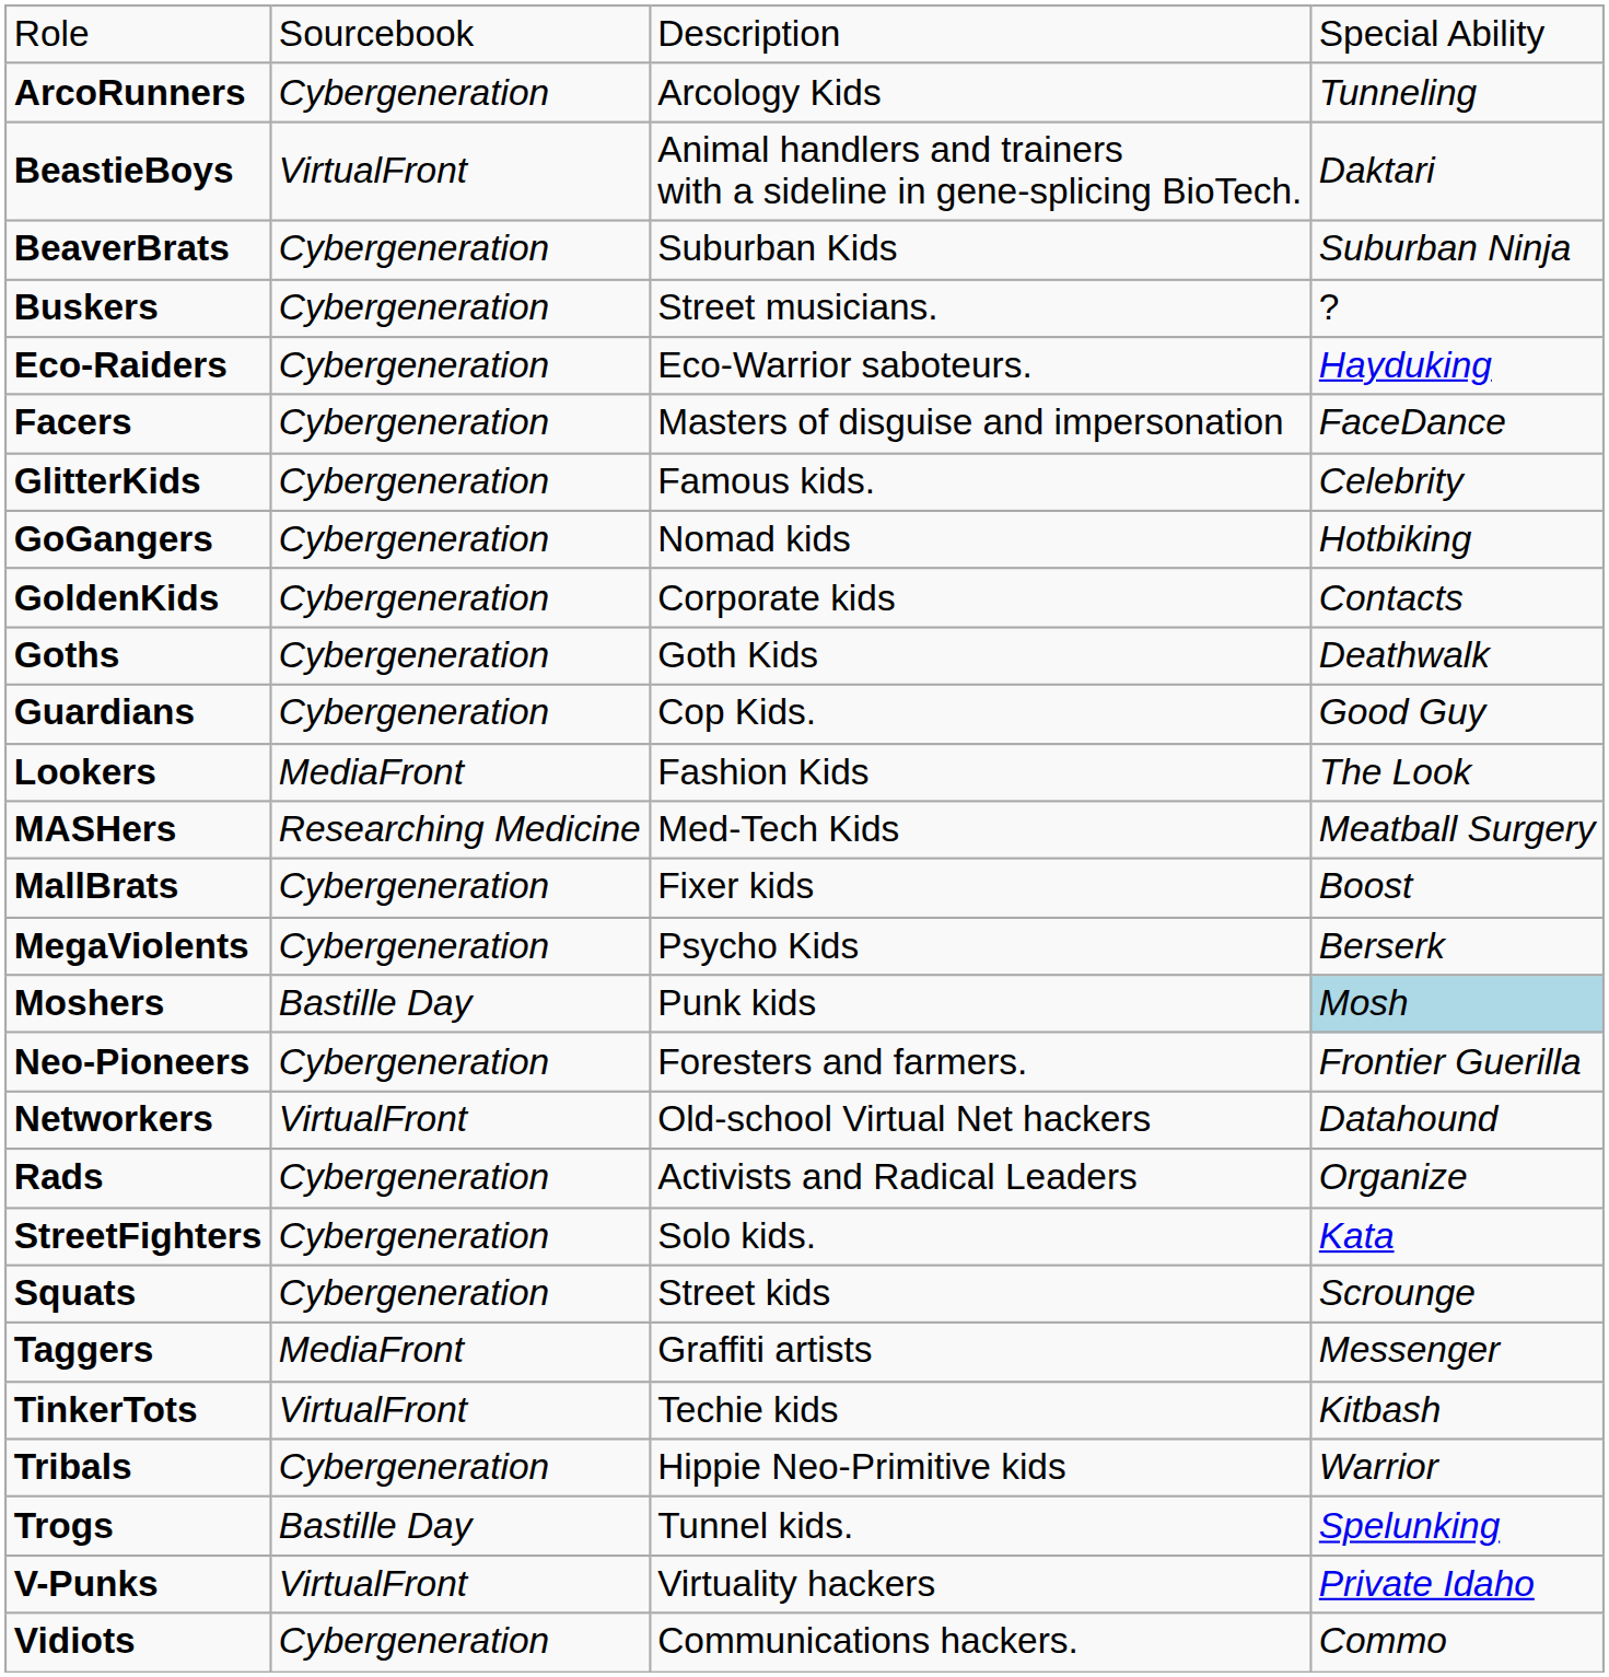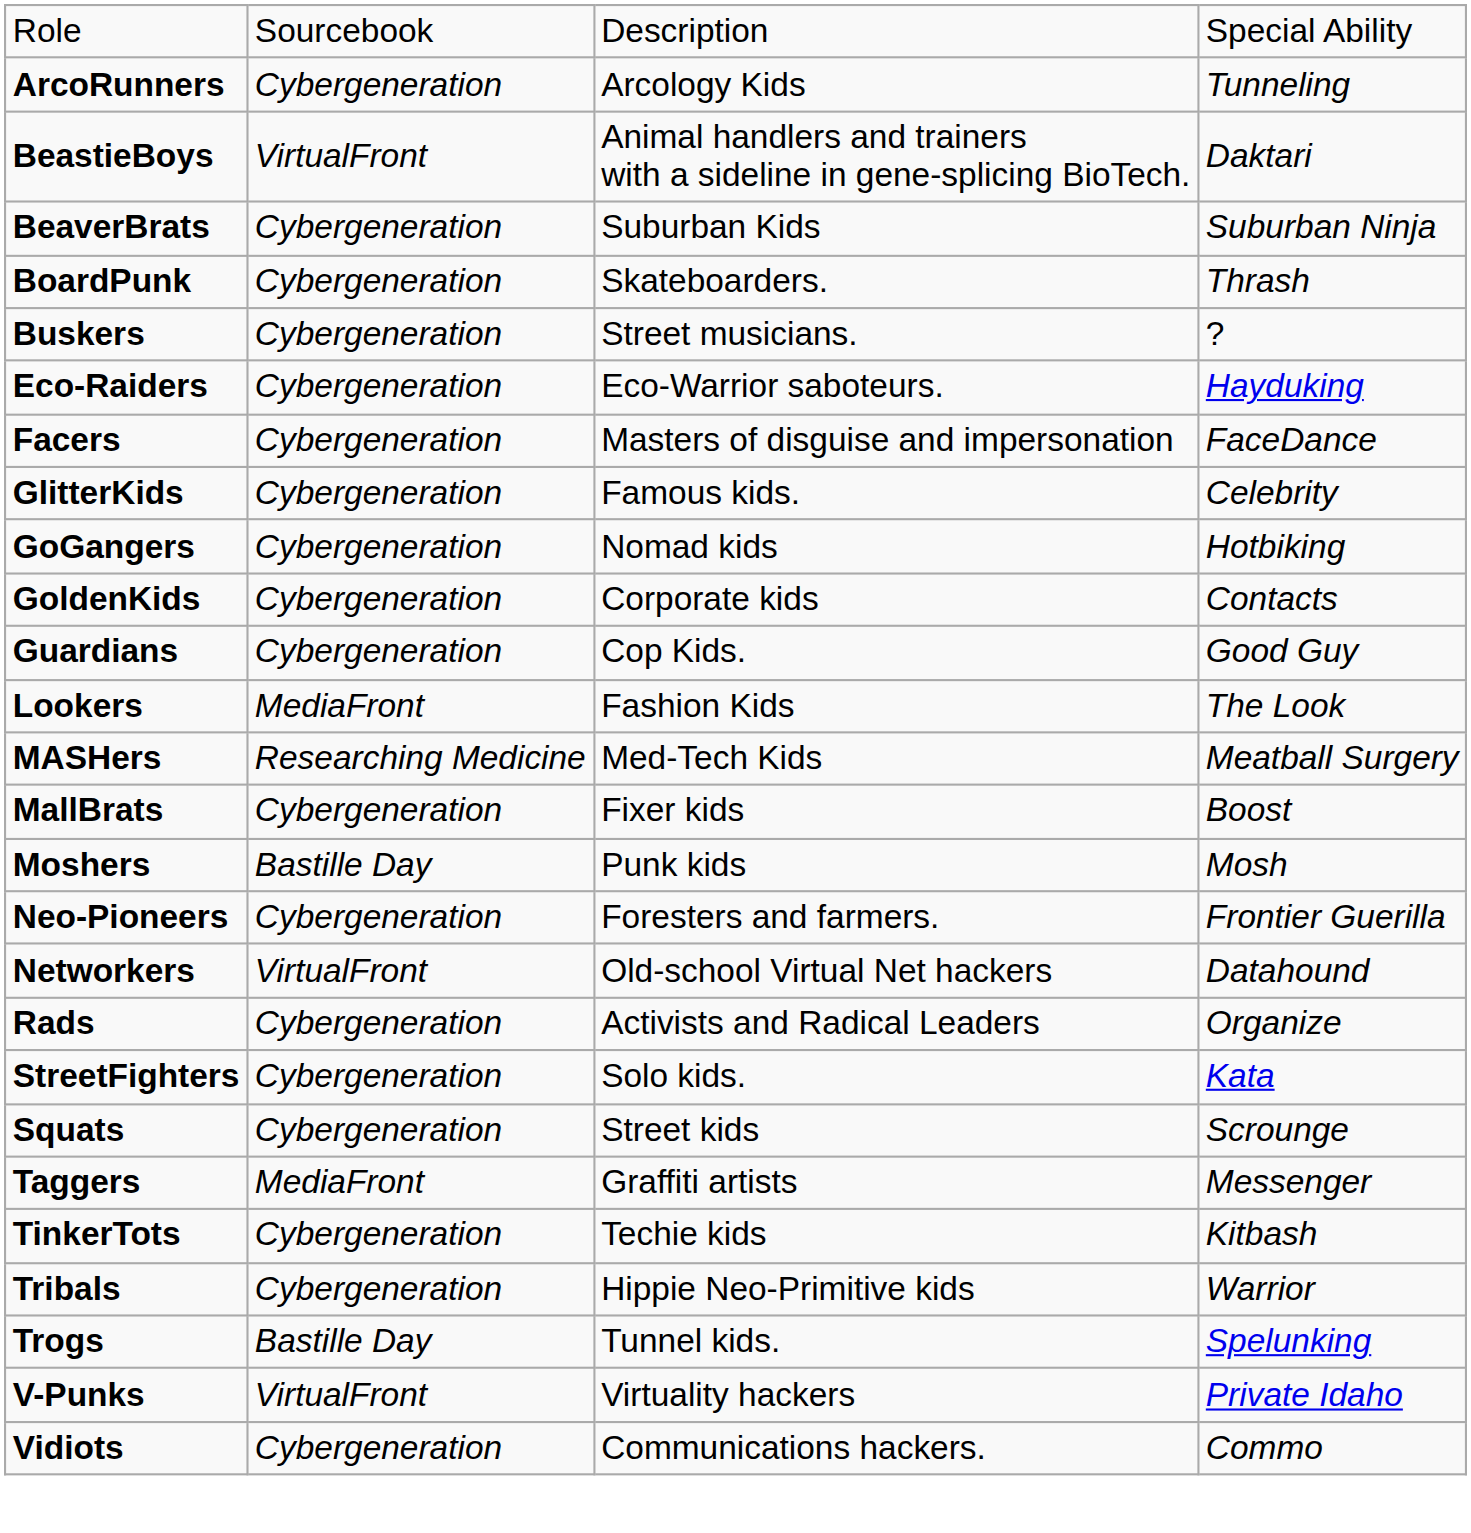+ row: BoardPunk | Cybergeneration | Skateboarders. | Thrash
- row: Goths | Cybergeneration | Goth Kids | Deathwalk
- row: MegaViolents | Cybergeneration | Psycho Kids | Berserk
Moshers | column 4: lightblue background -> no background
TinkerTots | column 2: VirtualFront -> Cybergeneration
